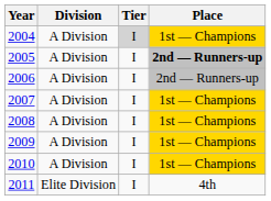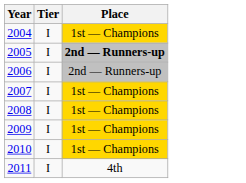- column: Division | A Division | A Division | A Division | A Division | A Division | A Division | A Division | Elite Division
2004 | Tier: lightgrey background -> no background
